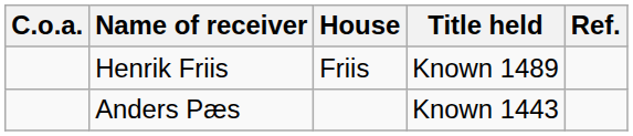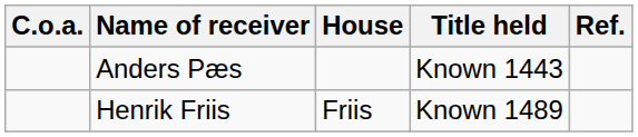rows swapped: Henrik Friis <-> Anders Pæs
